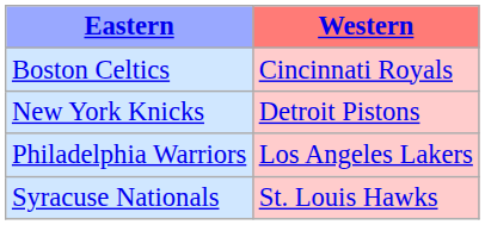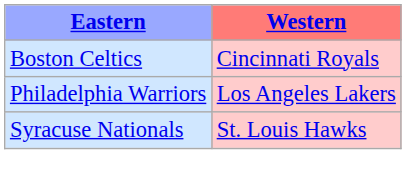- row: New York Knicks | Detroit Pistons
